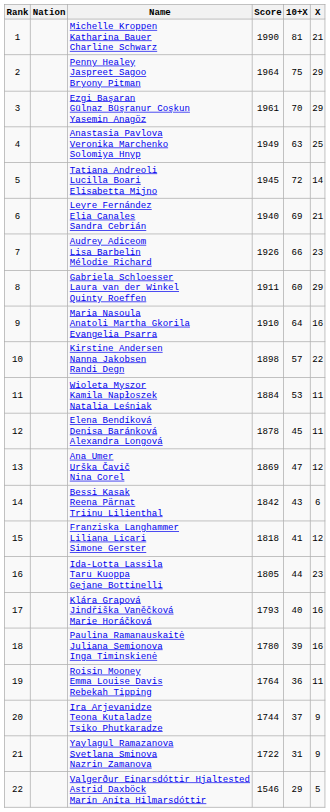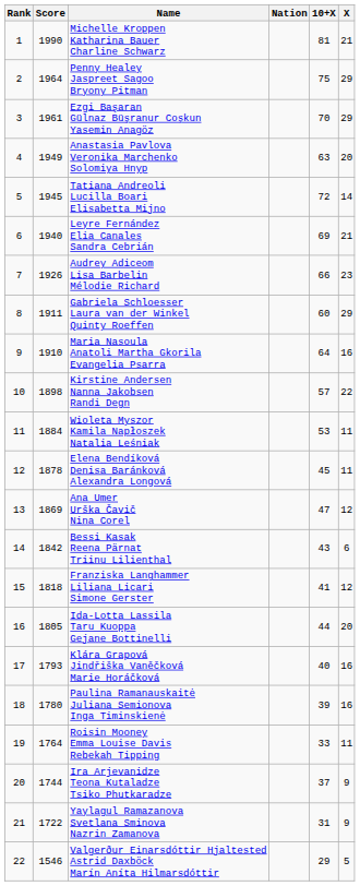columns swapped: Nation <-> Score
Anastasia Pavlova Veronika Marchenko Solomiya Hnyp | X: 25 -> 20
Ida-Lotta Lassila Taru Kuoppa Gejane Bottinelli | X: 23 -> 20
Roisin Mooney Emma Louise Davis Rebekah Tipping | 10+X: 36 -> 33
